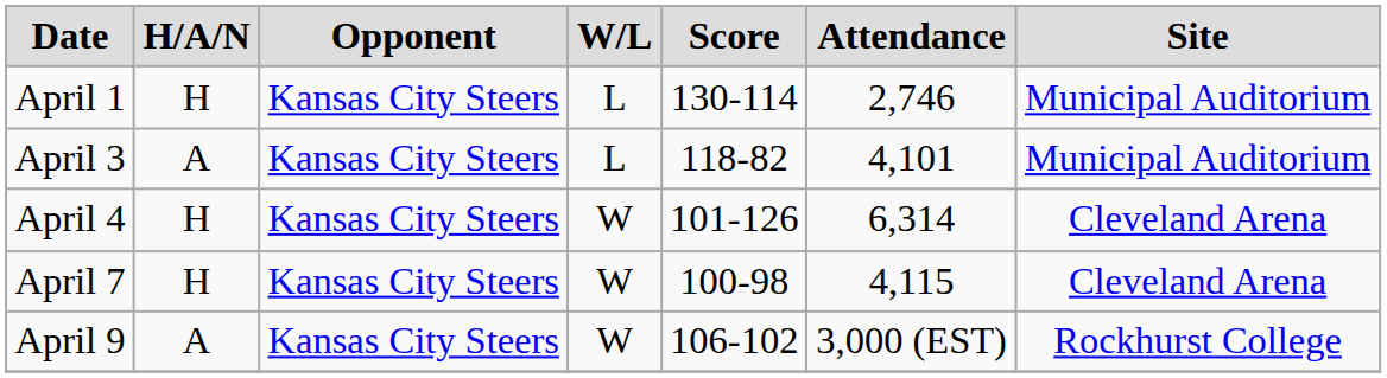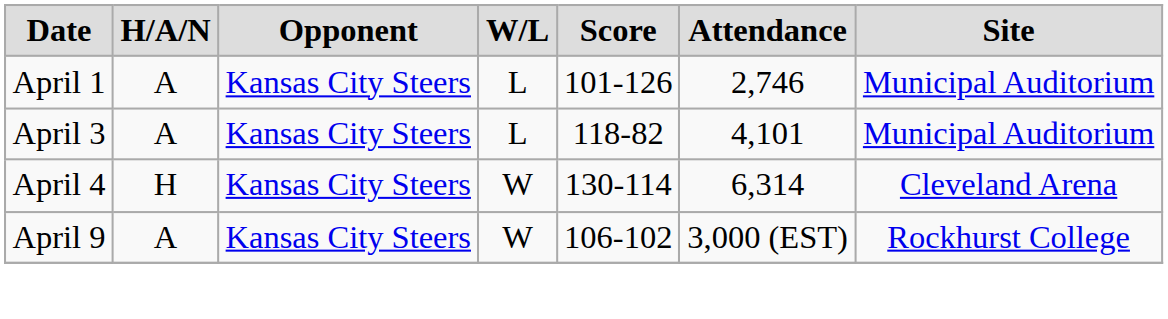April 1 | H/A/N: H -> A
April 1 | Score: 130-114 -> 101-126
April 4 | Score: 101-126 -> 130-114
- row: April 7 | H | Kansas City Steers | W | 100-98 | 4,115 | Cleveland Arena
